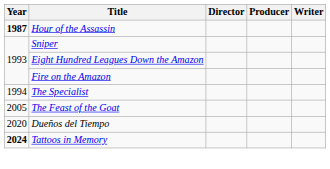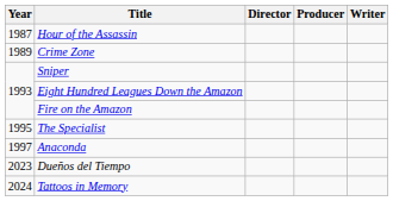Hour of the Assassin | Year: bold -> normal
+ row: 1989 | Crime Zone
The Specialist | Year: 1994 -> 1995
+ row: 1997 | Anaconda
- row: 2005 | The Feast of the Goat
Dueños del Tiempo | Year: 2020 -> 2023
Tattoos in Memory | Year: bold -> normal
